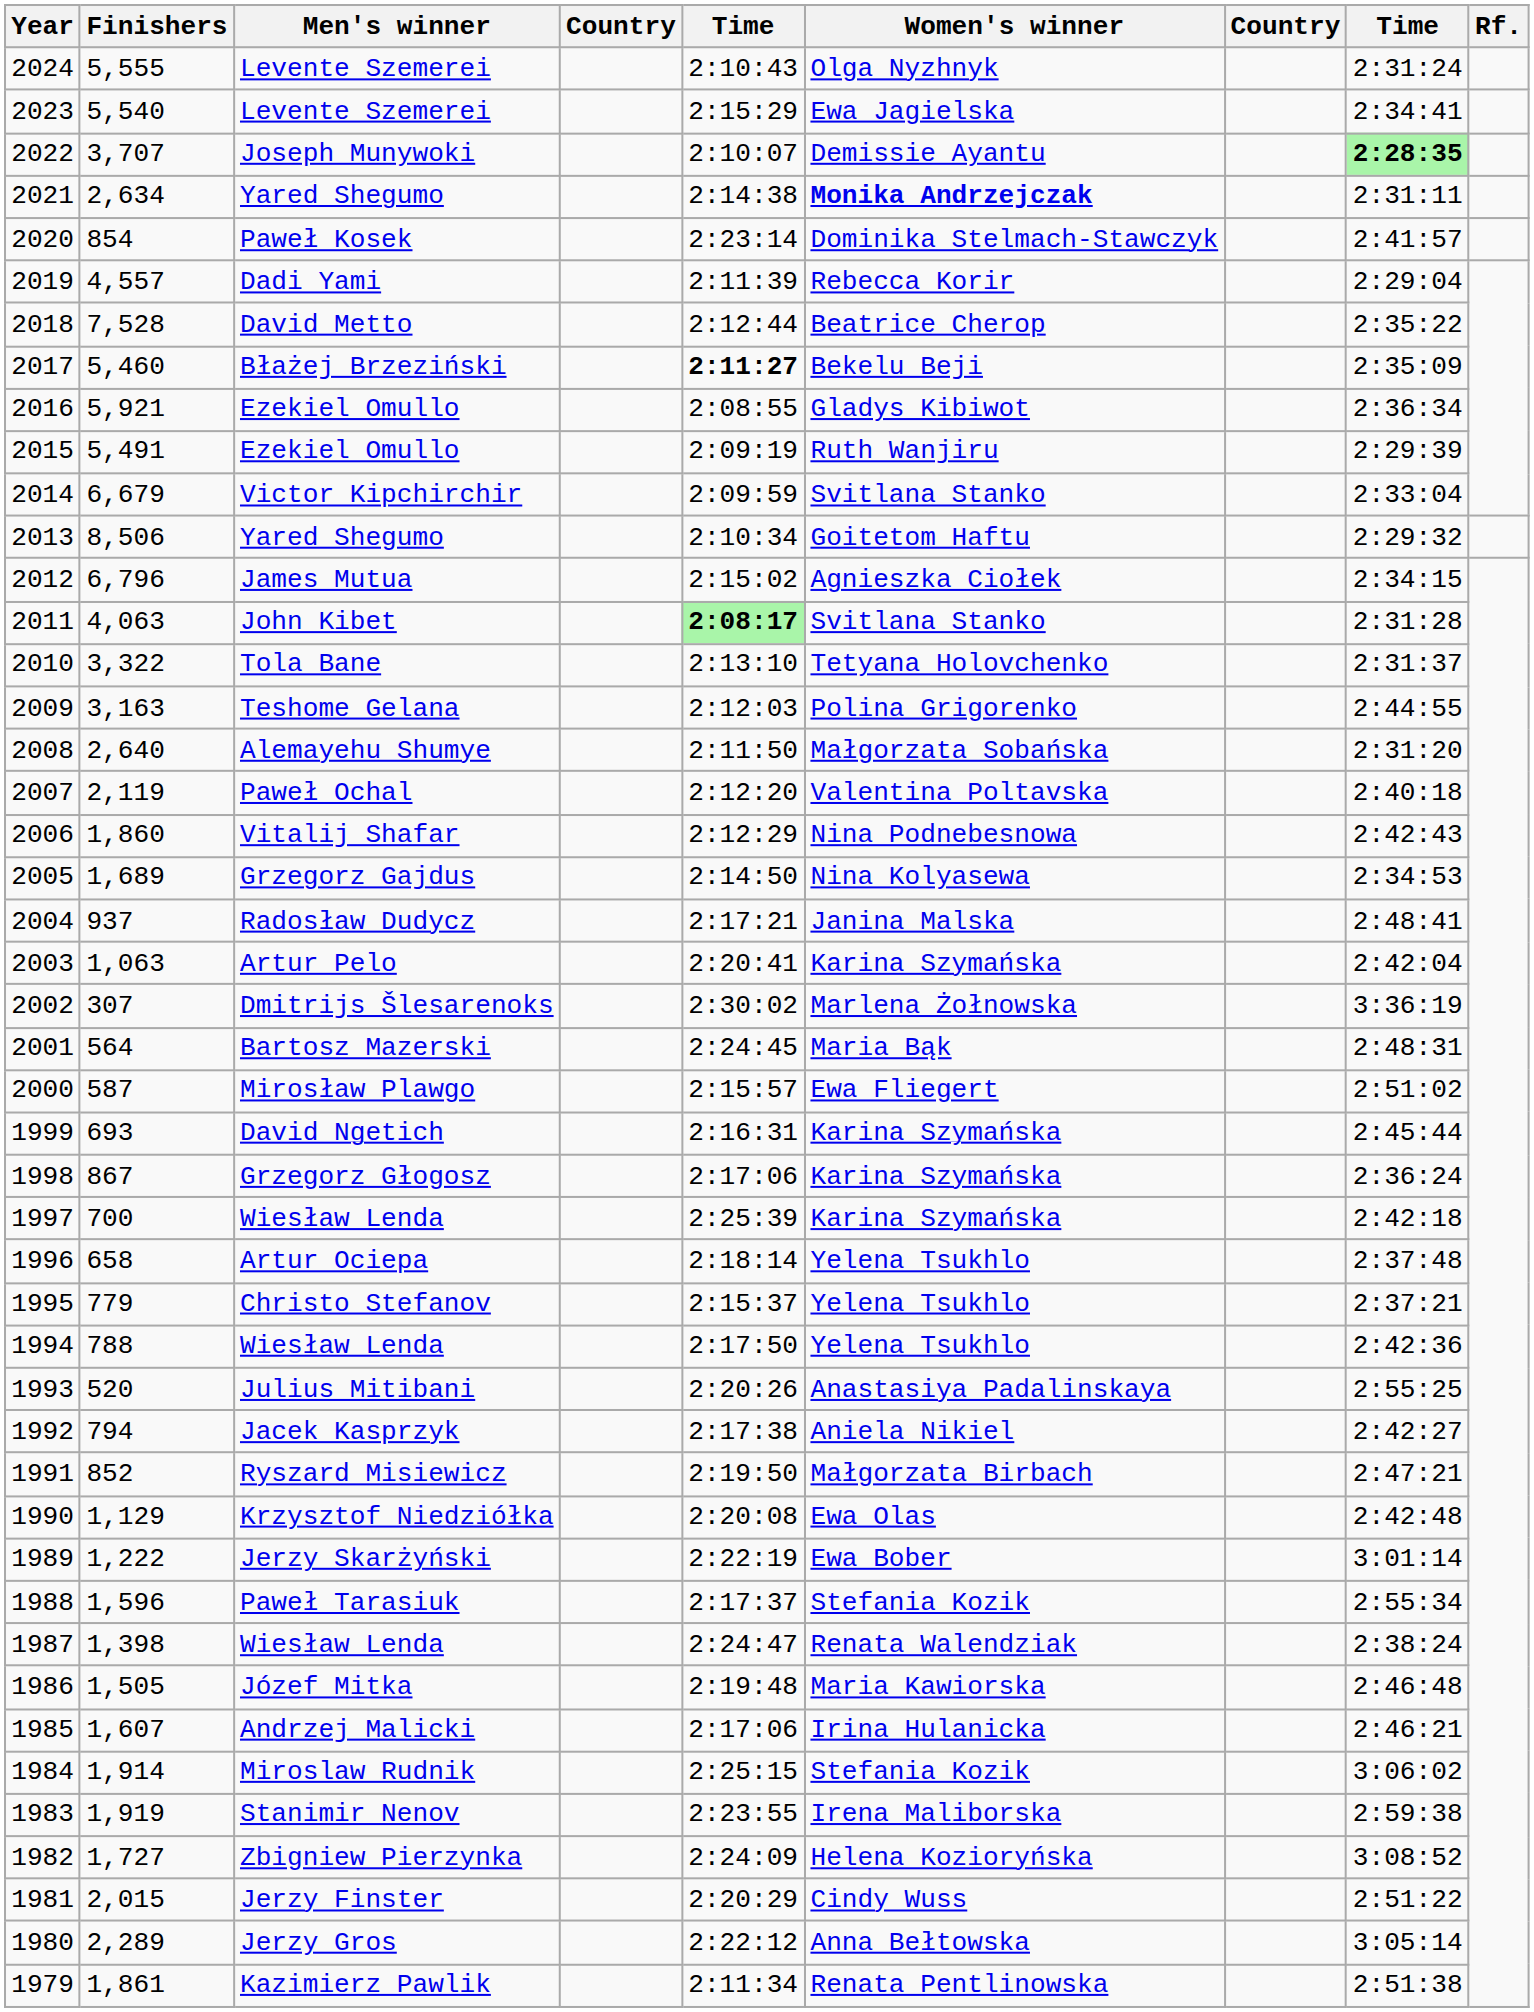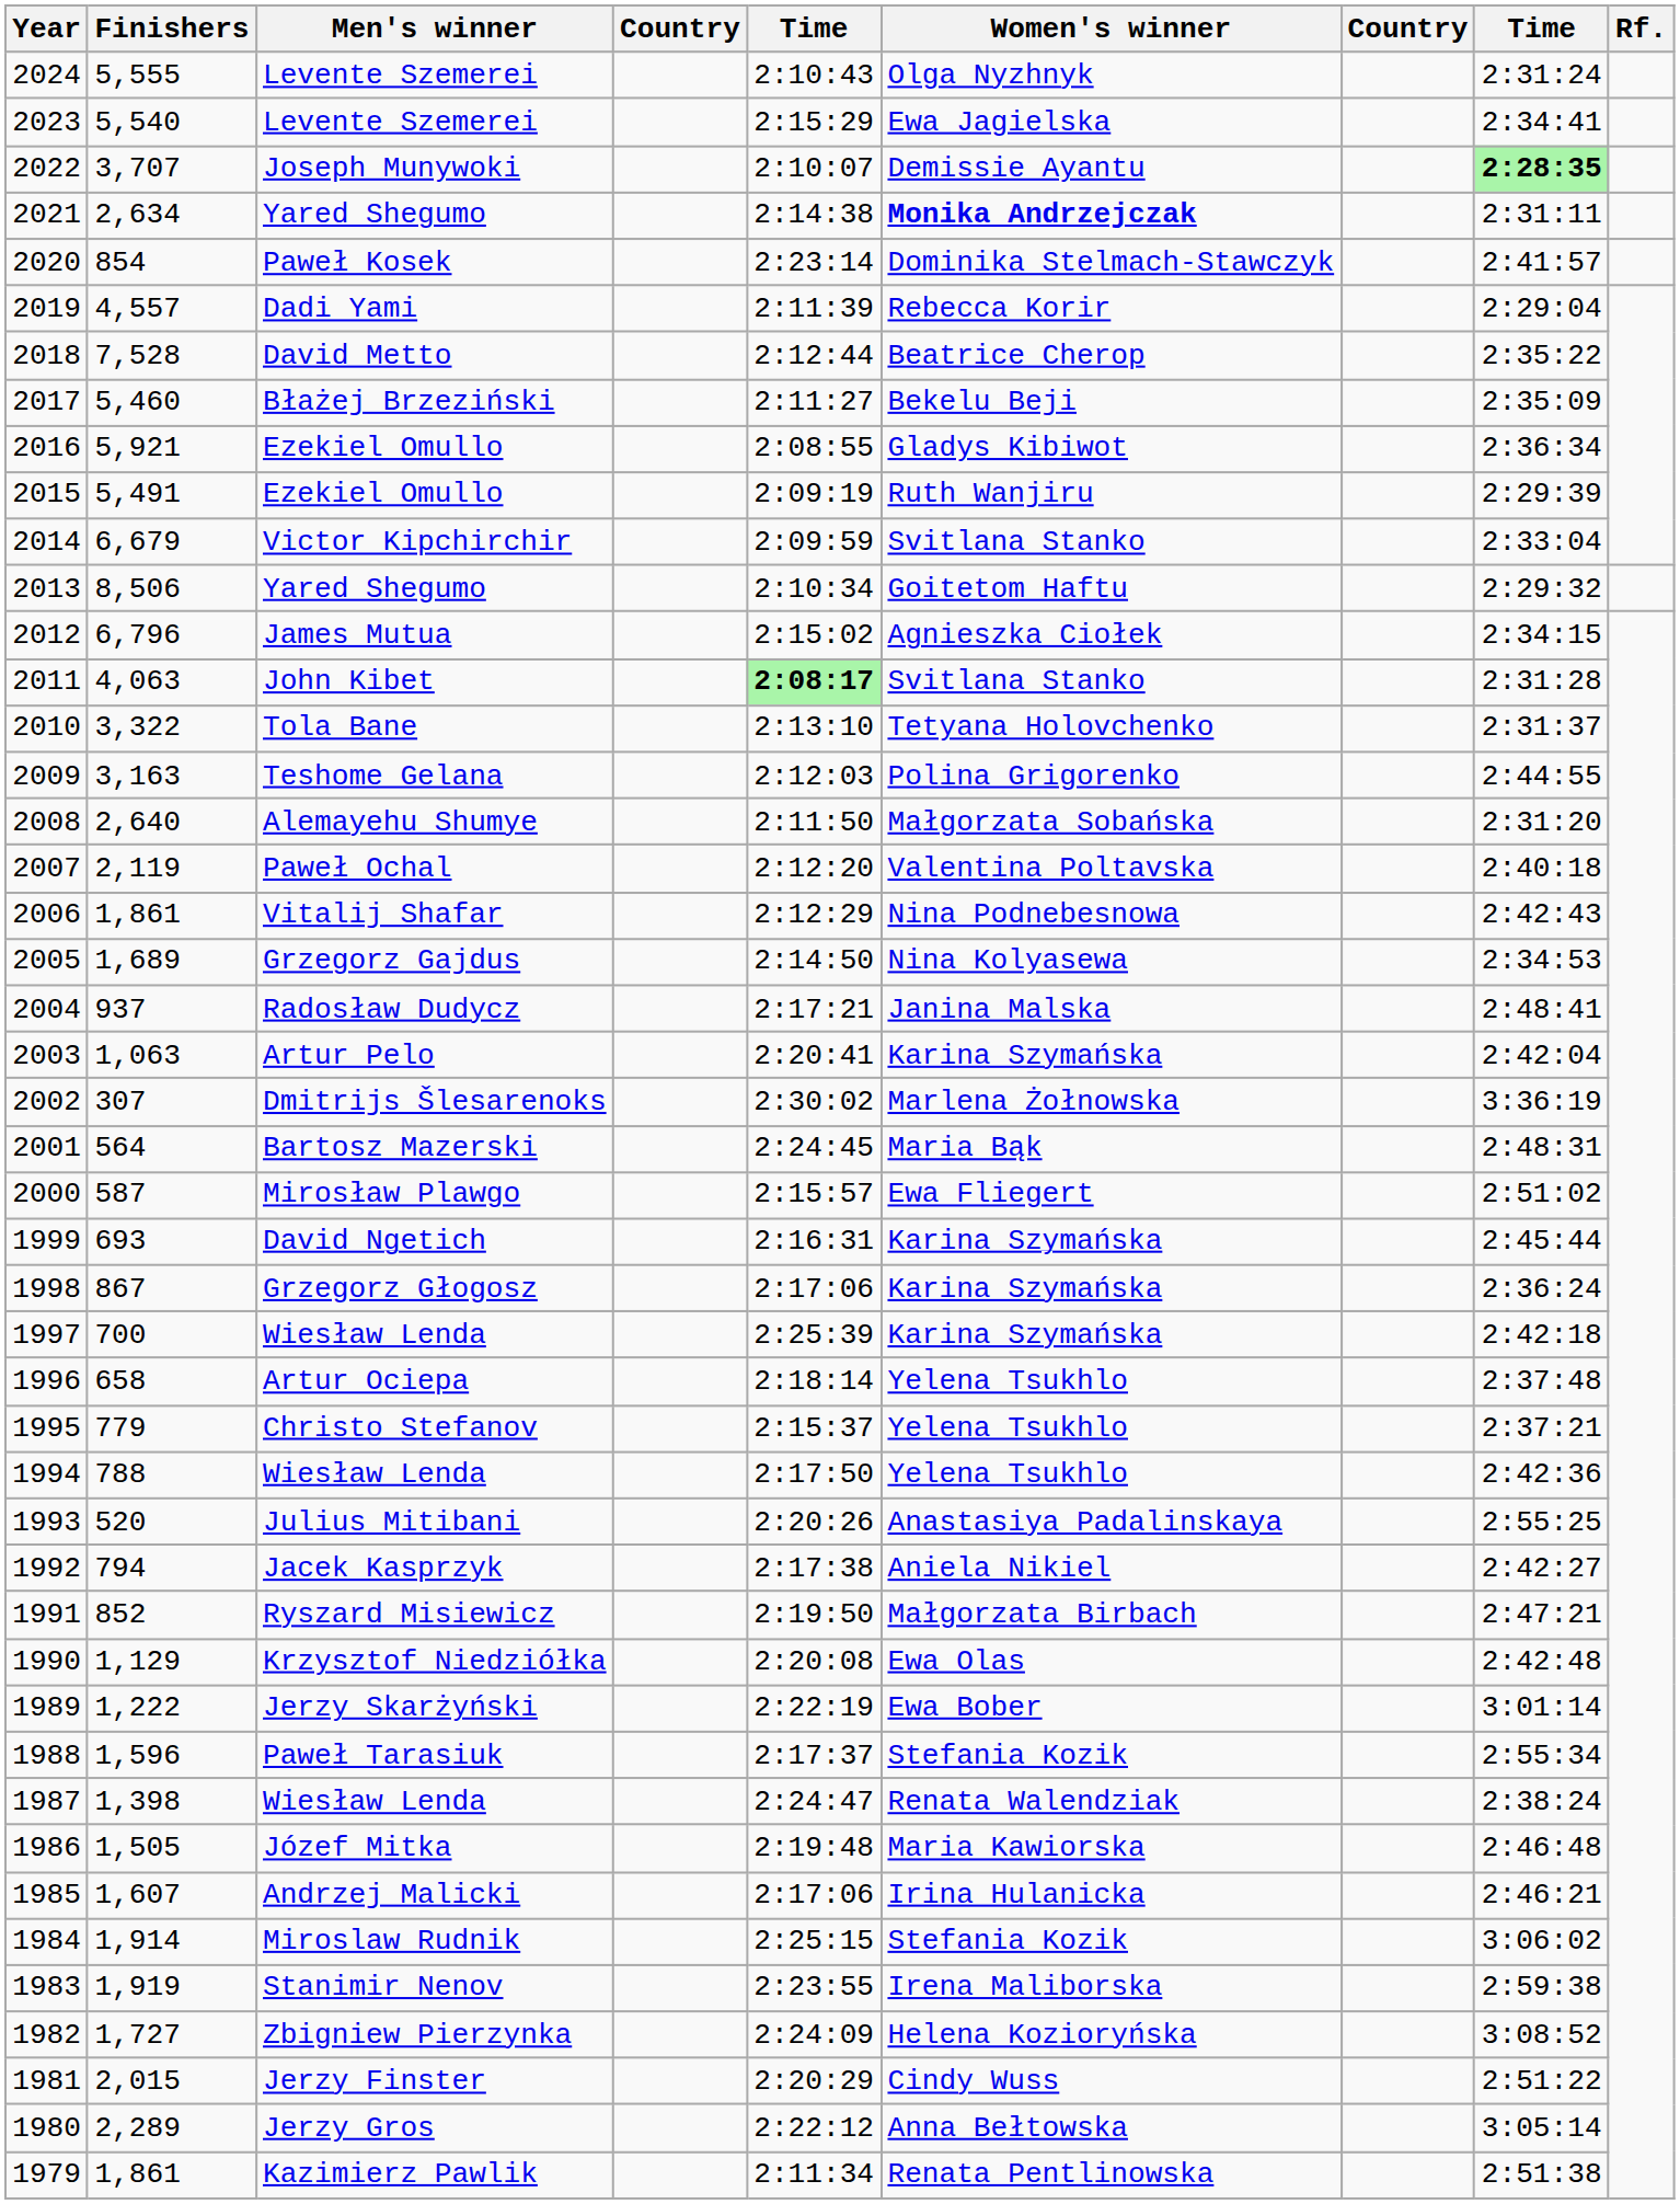2017 | column 5: bold -> normal
2006 | Finishers: 1,860 -> 1,861
